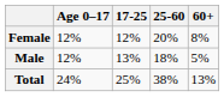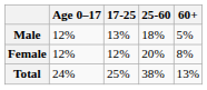rows swapped: Male <-> Female
